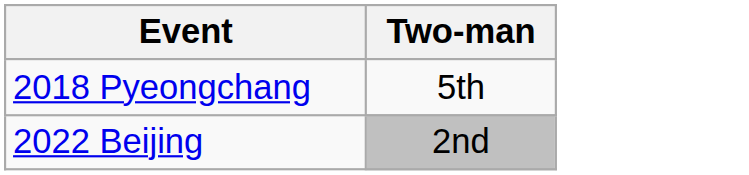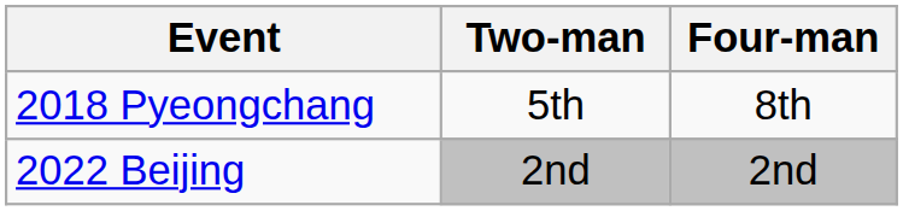+ column: Four-man | 8th | 2nd
